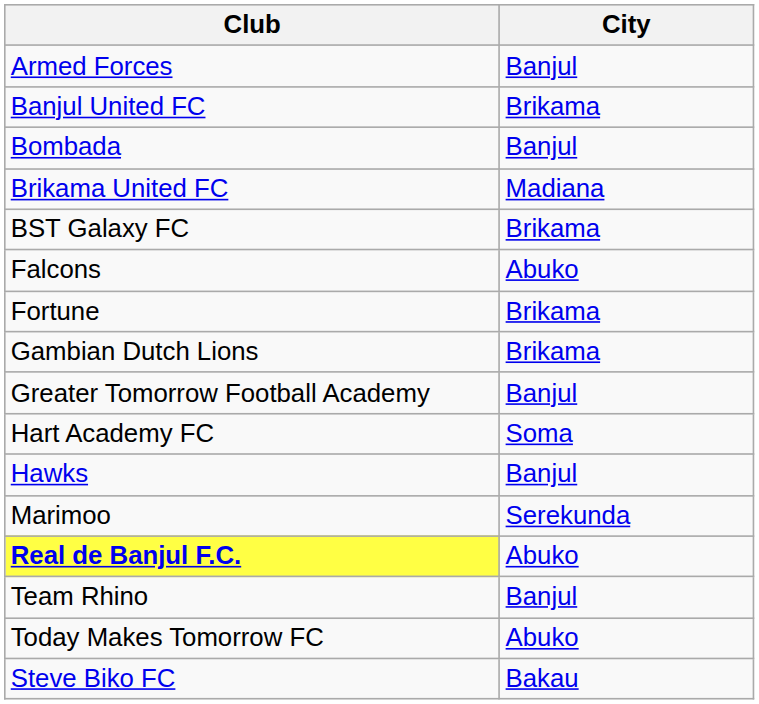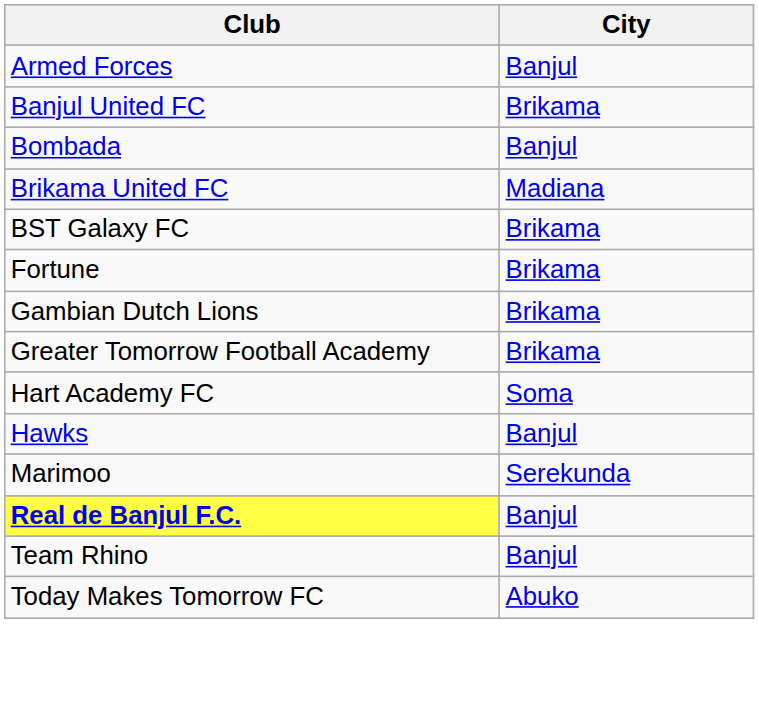- row: Falcons | Abuko
Greater Tomorrow Football Academy | City: Banjul -> Brikama
Real de Banjul F.C. | City: Abuko -> Banjul
- row: Steve Biko FC | Bakau
